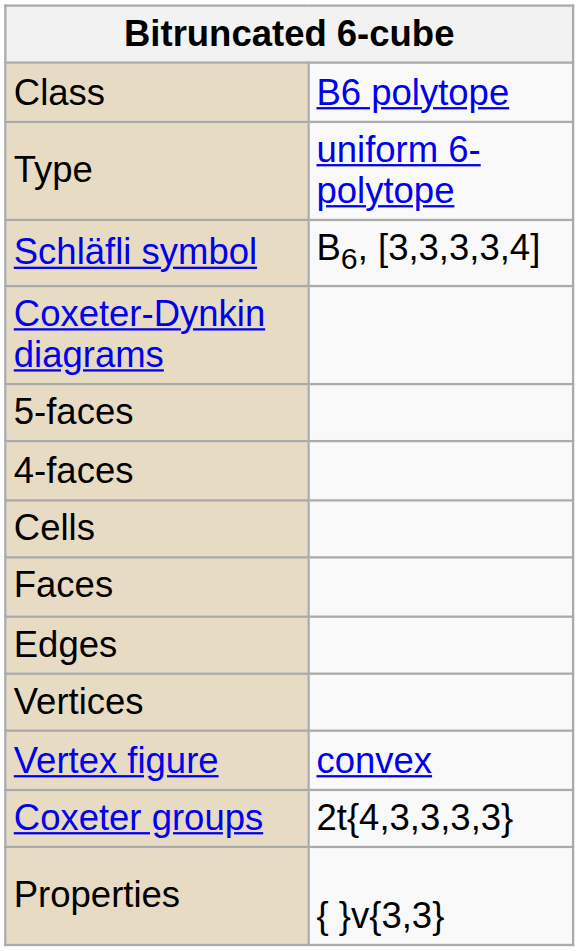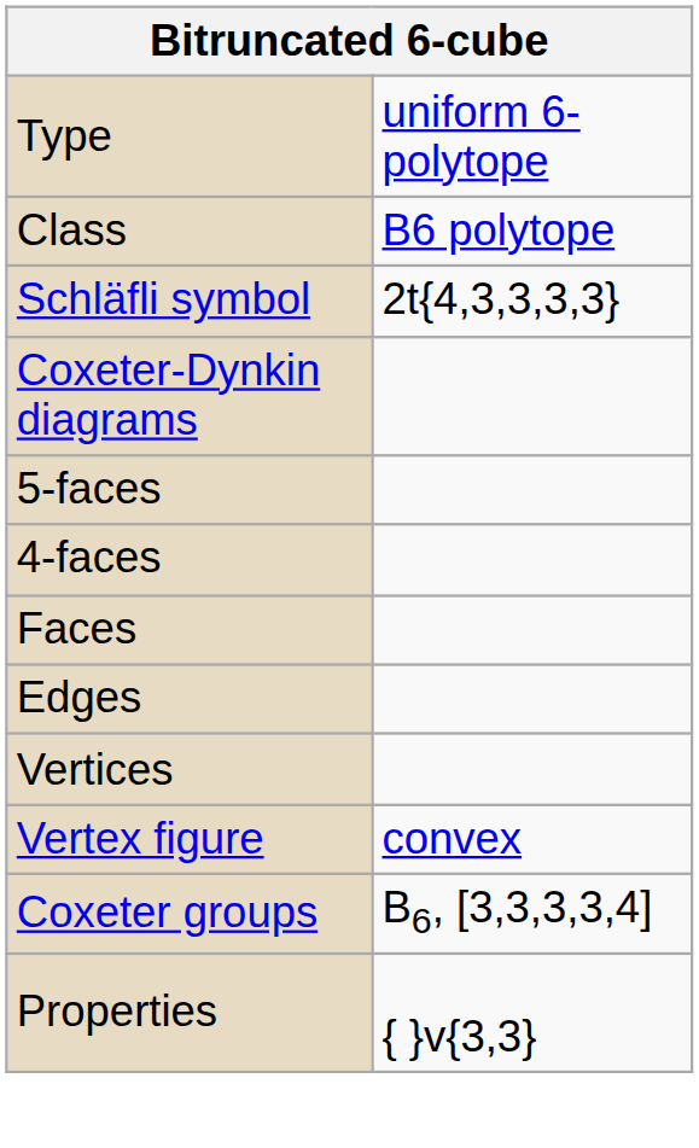rows swapped: Type <-> Class
Schläfli symbol | column 2: B6, [3,3,3,3,4] -> 2t{4,3,3,3,3}
- row: Cells
Coxeter groups | column 2: 2t{4,3,3,3,3} -> B6, [3,3,3,3,4]
